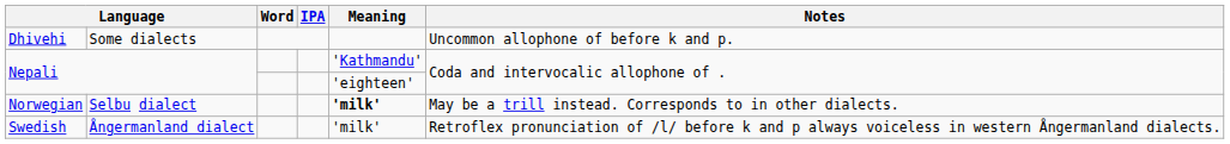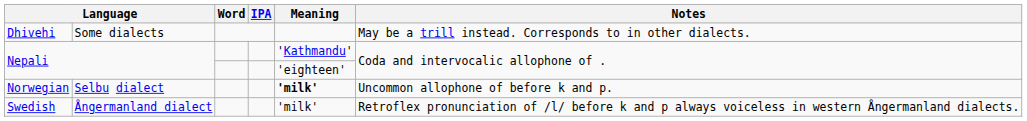Dhivehi | Notes: Uncommon allophone of before k and p. -> May be a trill instead. Corresponds to in other dialects.
Norwegian | Notes: May be a trill instead. Corresponds to in other dialects. -> Uncommon allophone of before k and p.
